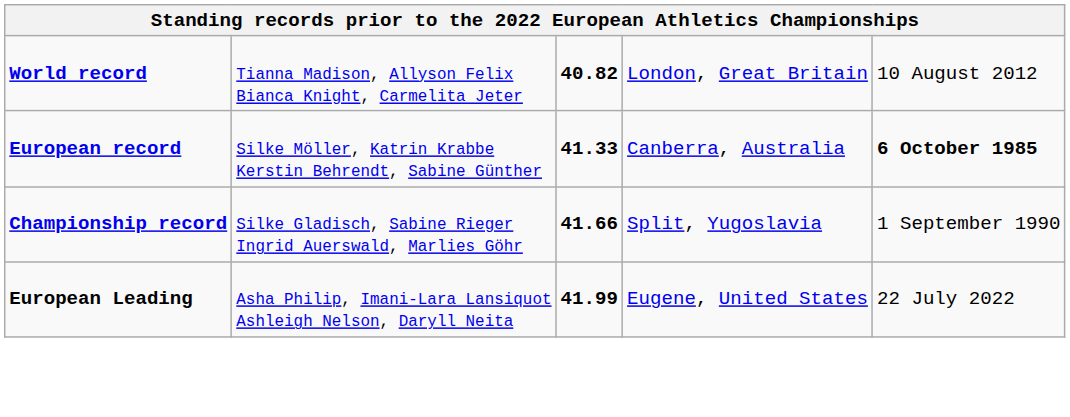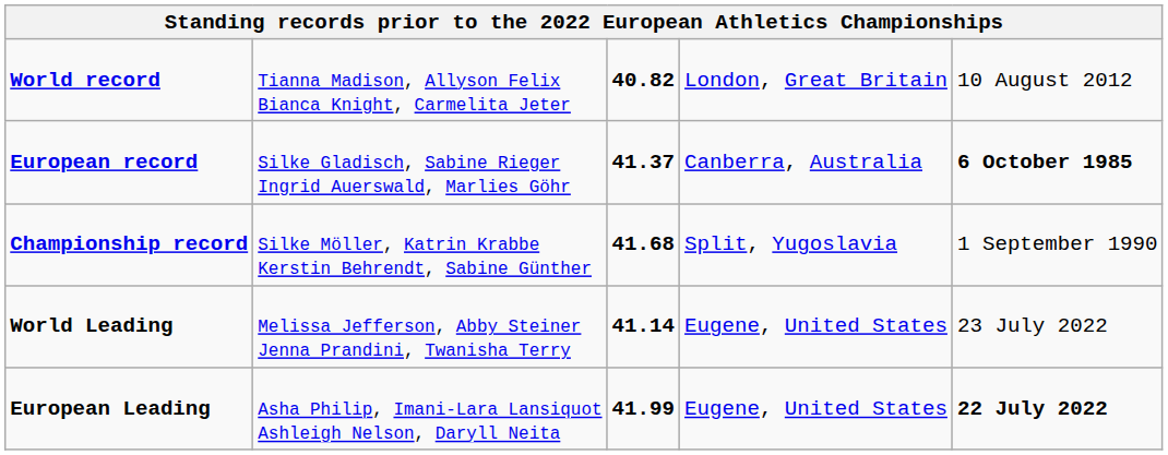European record | column 2: Silke Möller, Katrin Krabbe Kerstin Behrendt, Sabine Günther -> Silke Gladisch, Sabine Rieger Ingrid Auerswald, Marlies Göhr
European record | column 3: 41.33 -> 41.37
Championship record | column 2: Silke Gladisch, Sabine Rieger Ingrid Auerswald, Marlies Göhr -> Silke Möller, Katrin Krabbe Kerstin Behrendt, Sabine Günther
Championship record | column 3: 41.66 -> 41.68
+ row: World Leading | Melissa Jefferson, Abby Steiner Jenna Prandini, Twanisha Terry | 41.14 | Eugene, United States | 23 July 2022
European Leading | column 5: normal -> bold
